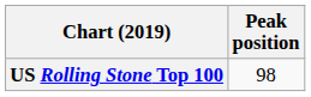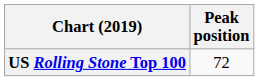US Rolling Stone Top 100 | Peak position: 98 -> 72
